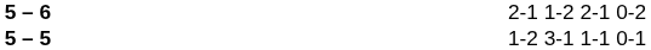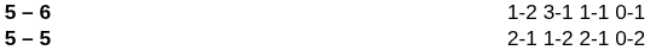5 – 6 | column 4: 2-1 1-2 2-1 0-2 -> 1-2 3-1 1-1 0-1
5 – 5 | column 4: 1-2 3-1 1-1 0-1 -> 2-1 1-2 2-1 0-2
